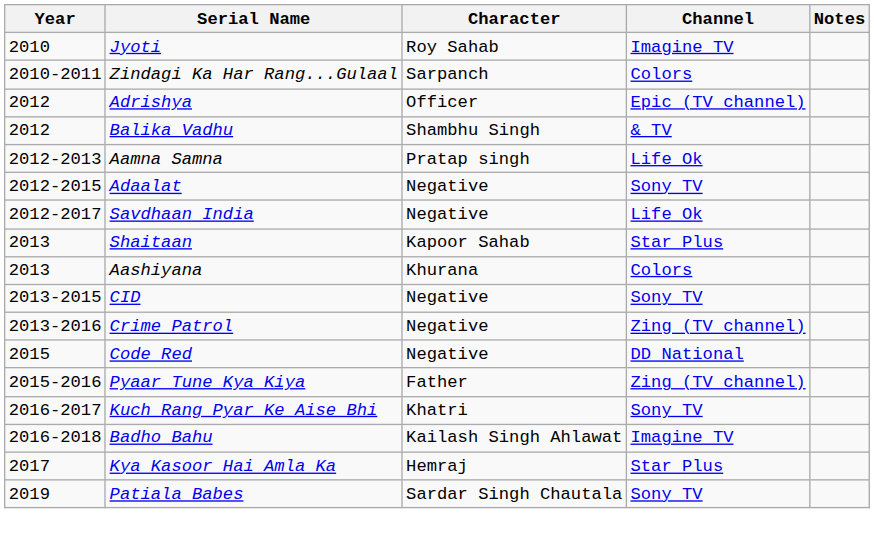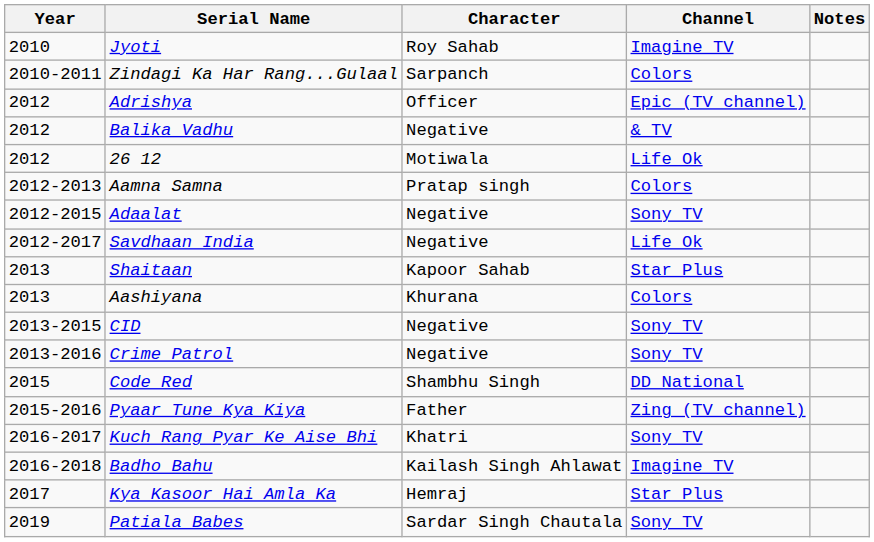Balika Vadhu | Character: Shambhu Singh -> Negative
+ row: 2012 | 26 12 | Motiwala | Life Ok
Aamna Samna | Channel: Life Ok -> Colors
Crime Patrol | Channel: Zing (TV channel) -> Sony TV
Code Red | Character: Negative -> Shambhu Singh
